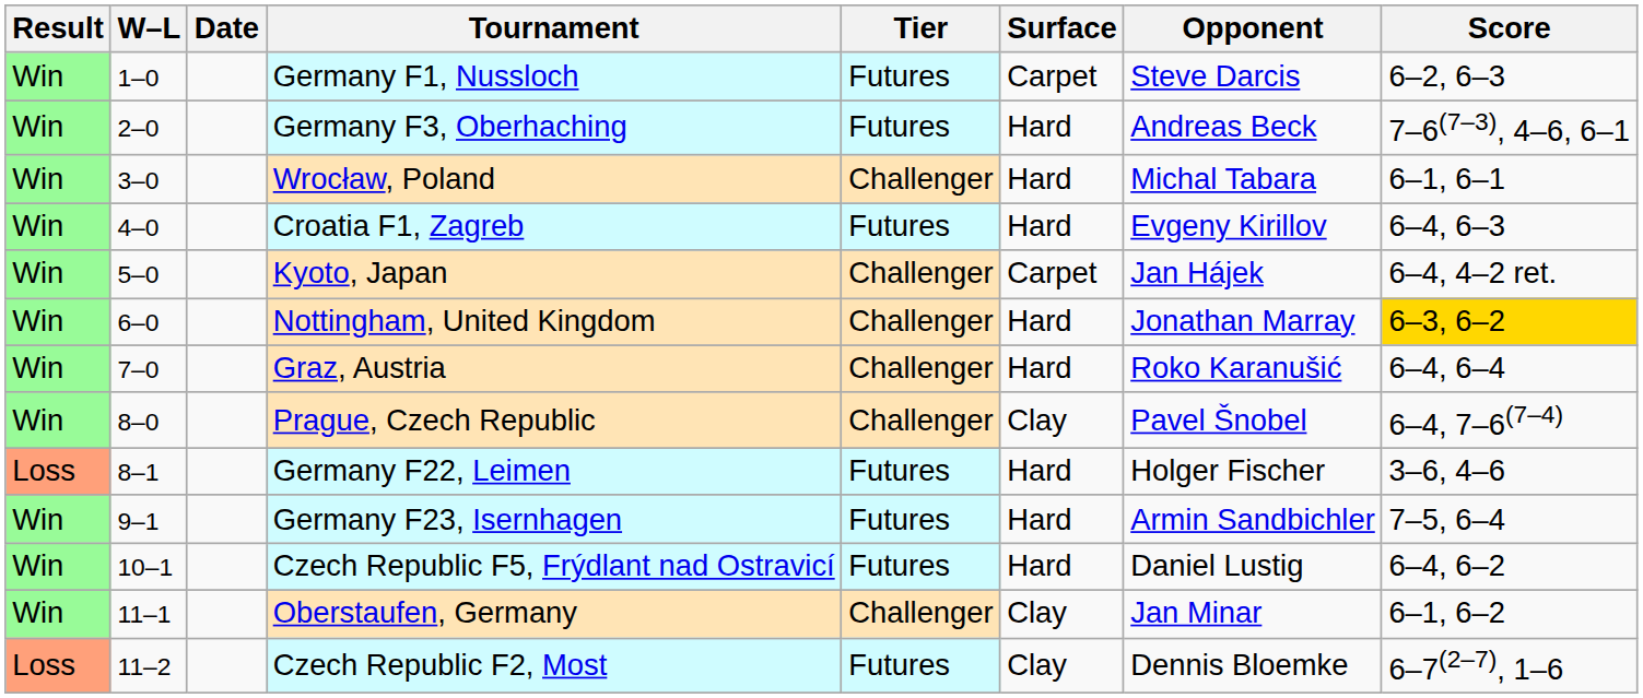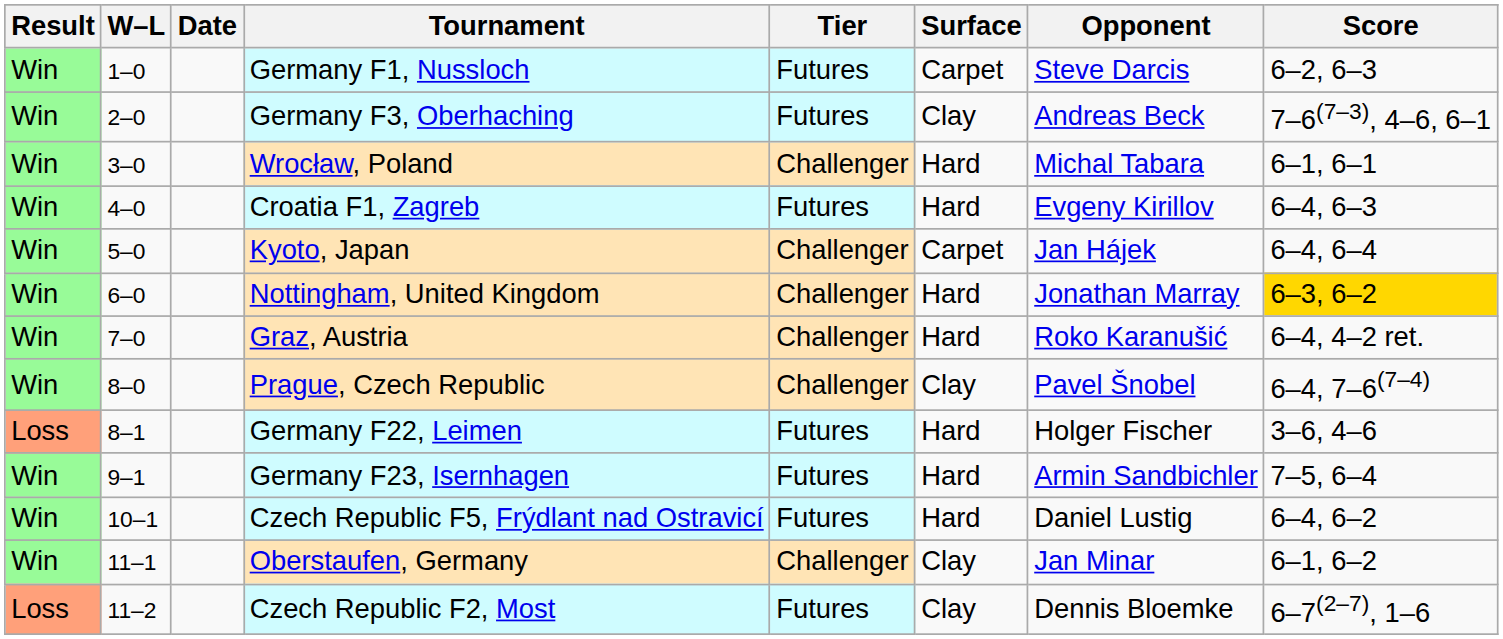Germany F3, Oberhaching | Surface: Hard -> Clay
Kyoto, Japan | Score: 6–4, 4–2 ret. -> 6–4, 6–4
Graz, Austria | Score: 6–4, 6–4 -> 6–4, 4–2 ret.
